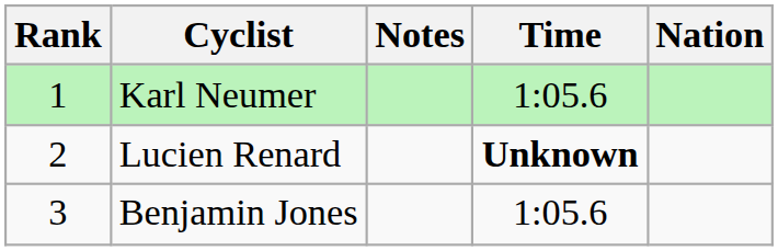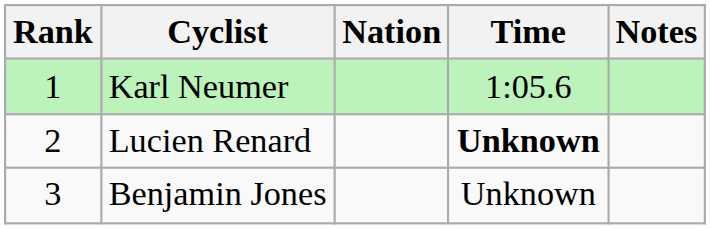columns swapped: Nation <-> Notes
Benjamin Jones | Time: 1:05.6 -> Unknown
